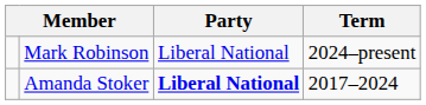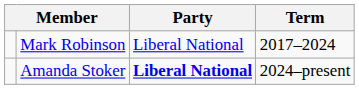Mark Robinson | Term: 2024–present -> 2017–2024
Amanda Stoker | Term: 2017–2024 -> 2024–present
